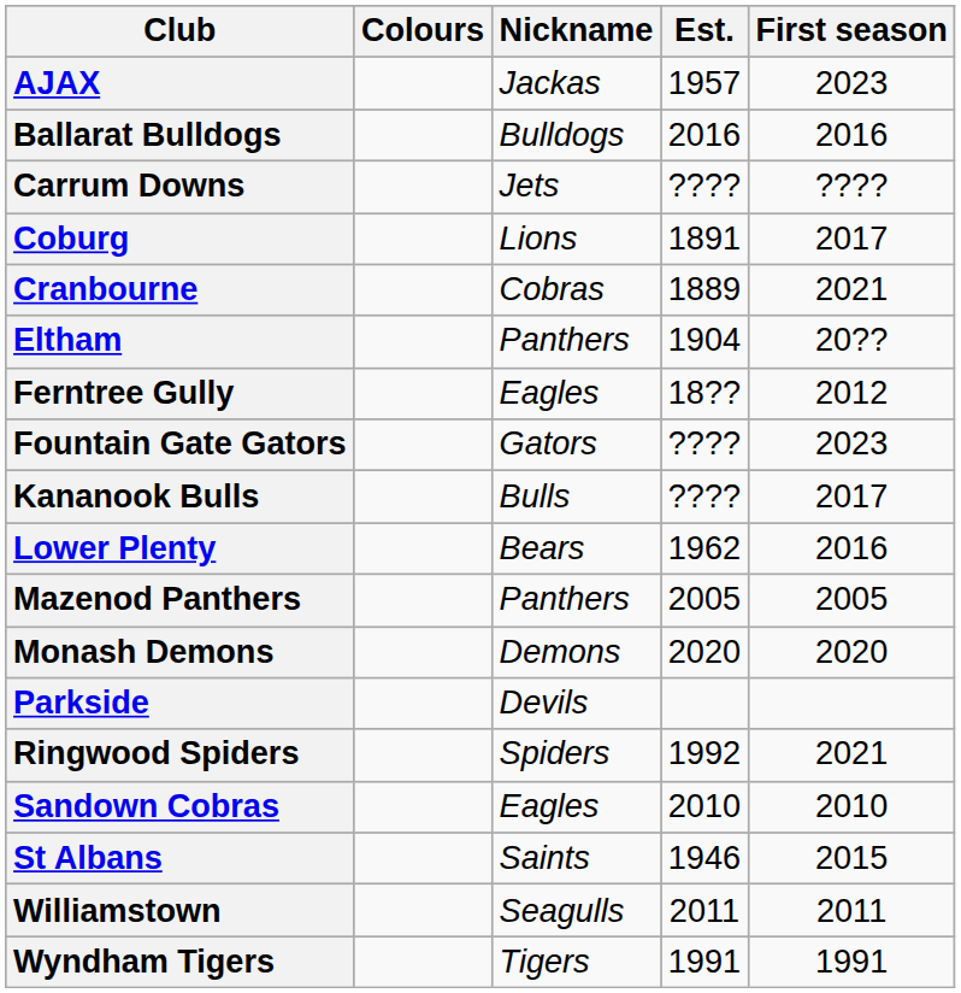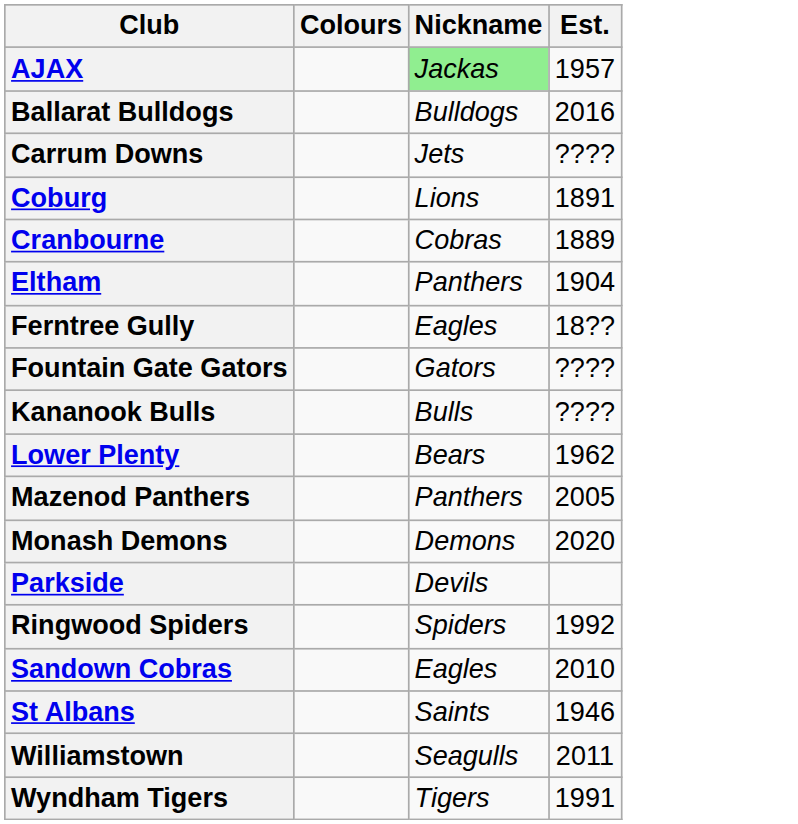- column: First season | 2023 | 2016 | ???? | 2017 | 2021 | 20?? | 2012 | 2023 | 2017 | 2016 | 2005 | 2020 | 2021 | 2010 | 2015 | 2011 | 1991
AJAX | Nickname: no background -> lightgreen background
